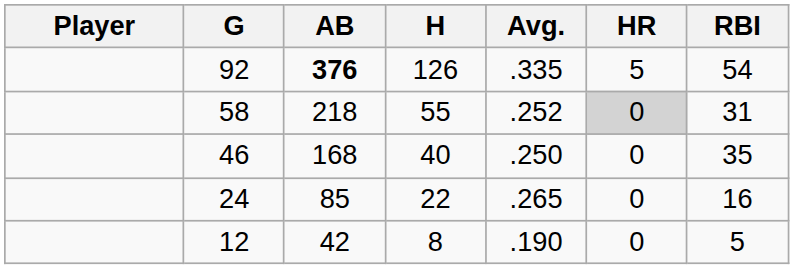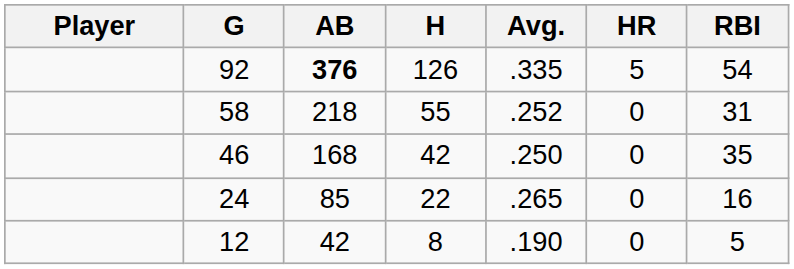58 | HR: lightgrey background -> no background
46 | H: 40 -> 42
